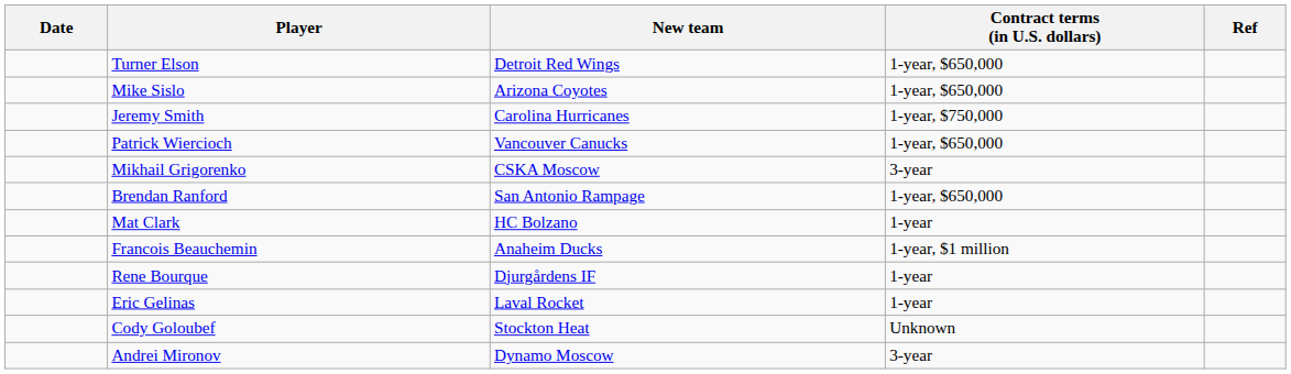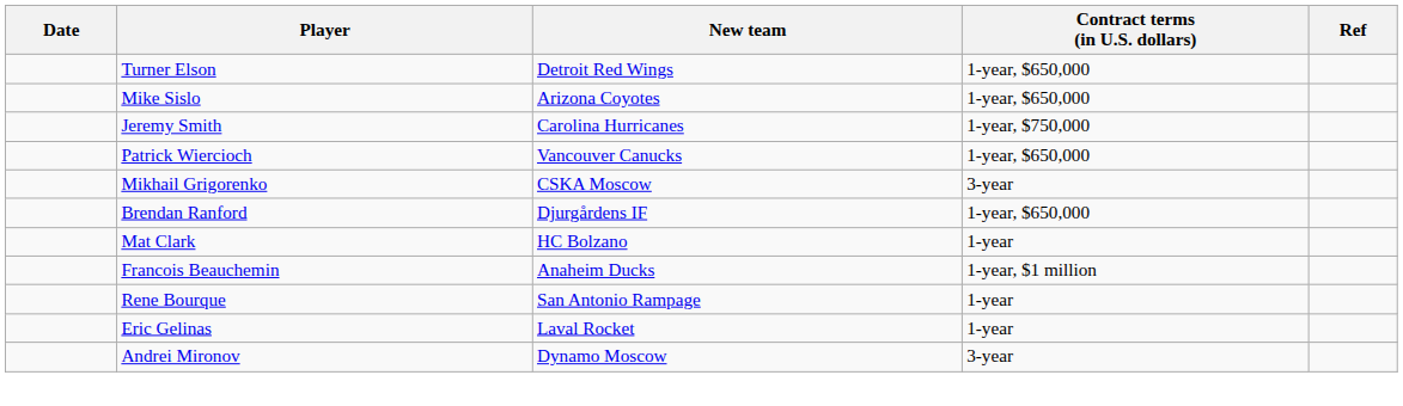Brendan Ranford | New team: San Antonio Rampage -> Djurgårdens IF
Rene Bourque | New team: Djurgårdens IF -> San Antonio Rampage
- row: Cody Goloubef | Stockton Heat | Unknown
